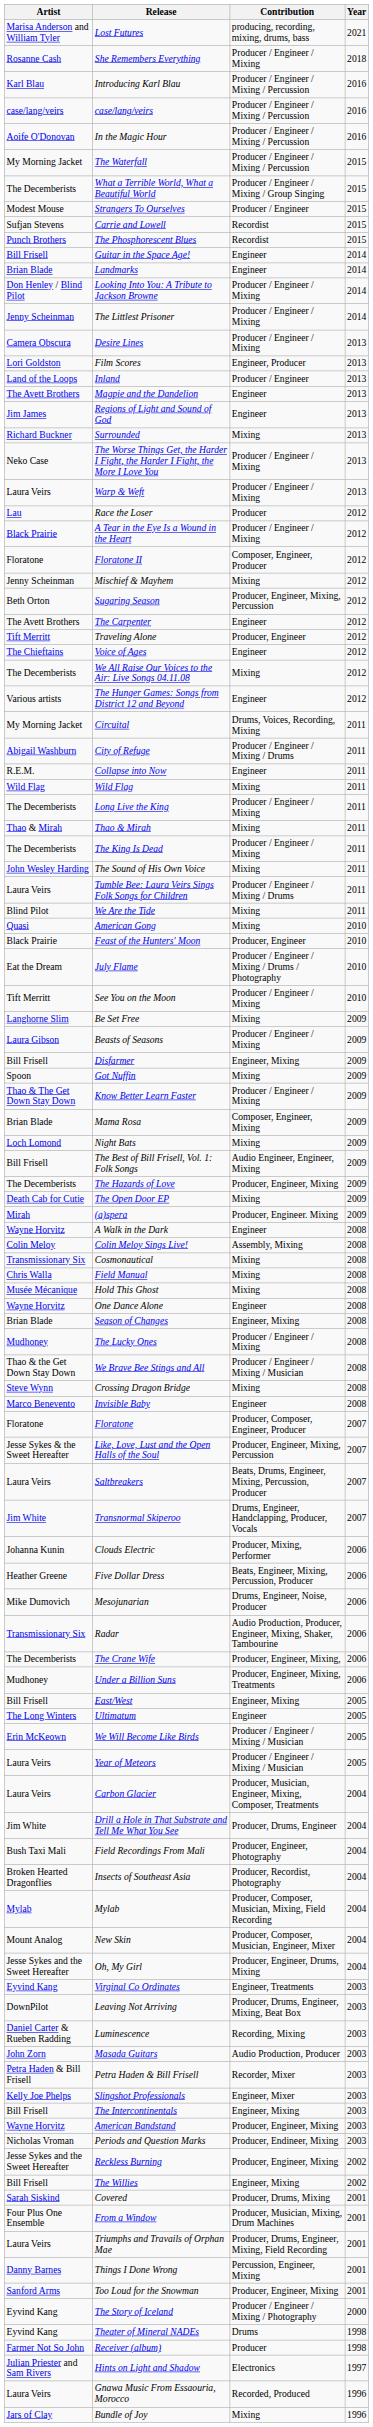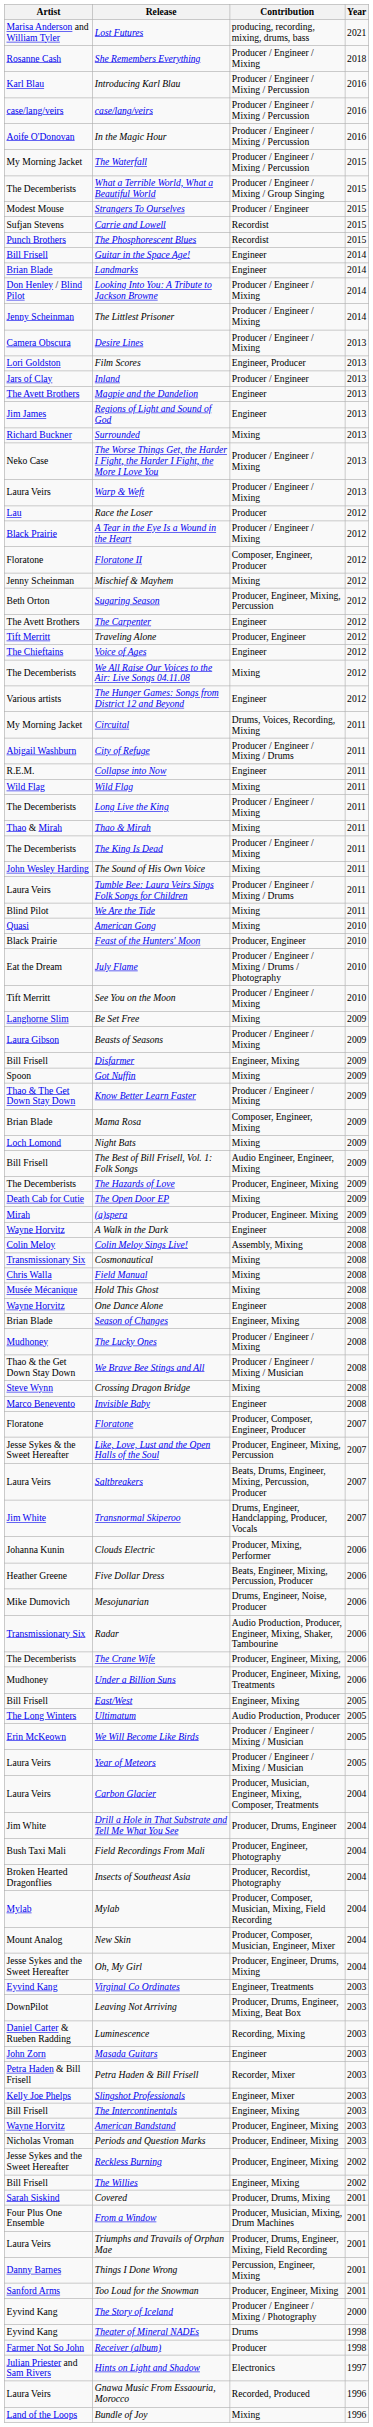Inland | Artist: Land of the Loops -> Jars of Clay
Ultimatum | Contribution: Engineer -> Audio Production, Producer
Masada Guitars | Contribution: Audio Production, Producer -> Engineer
Bundle of Joy | Artist: Jars of Clay -> Land of the Loops
